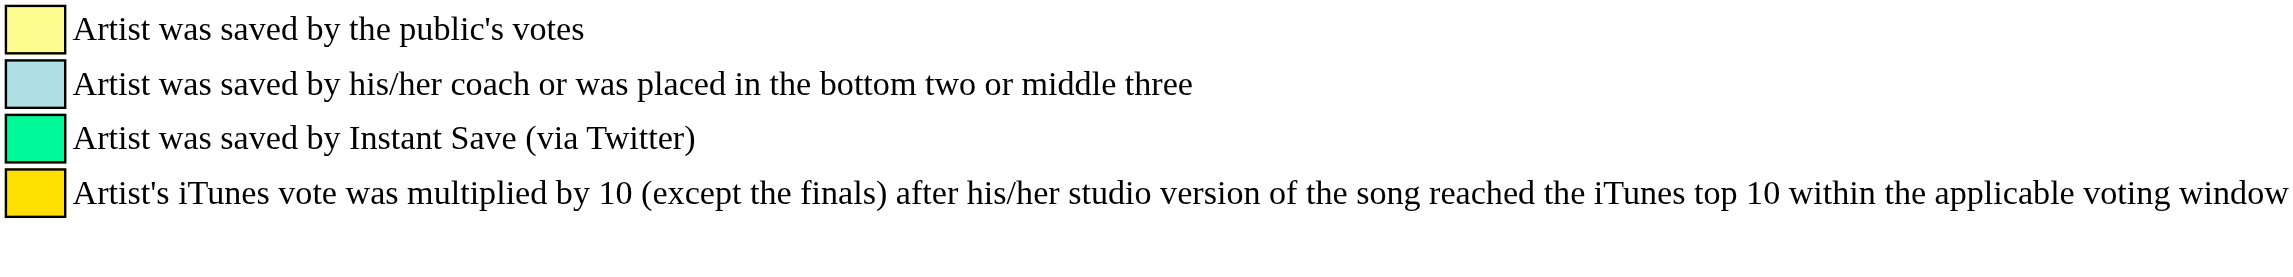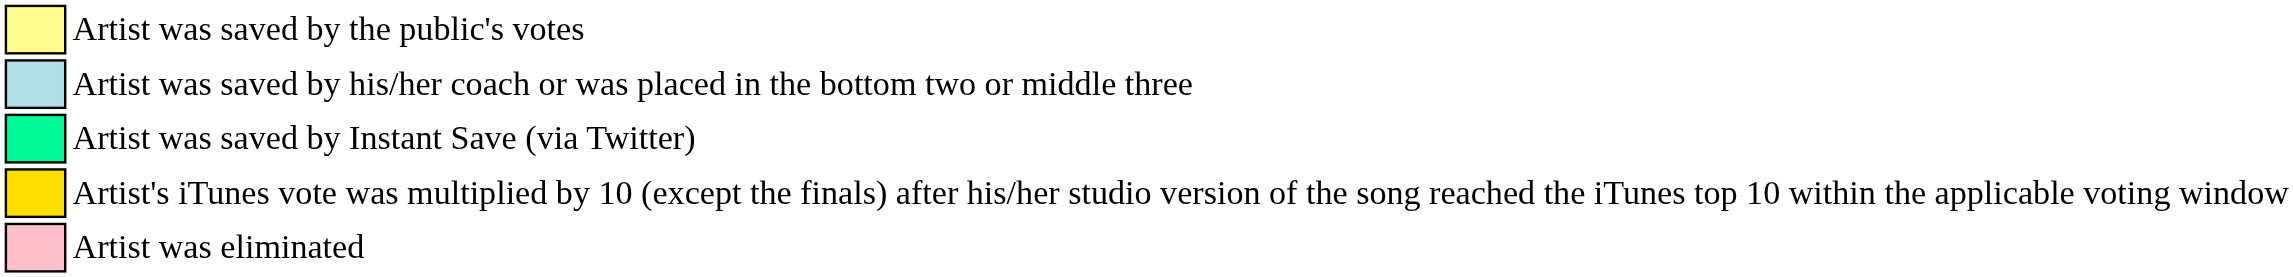+ row: Artist was eliminated
